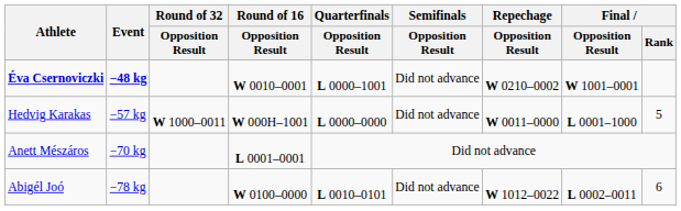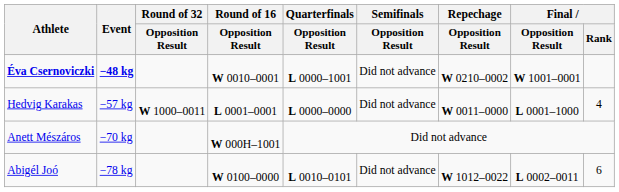Hedvig Karakas | Round of 16 / Opposition Result: W 000H–1001 -> L 0001–0001
Hedvig Karakas | Final / Rank: 5 -> 4
Anett Mészáros | Round of 16 / Opposition Result: L 0001–0001 -> W 000H–1001
